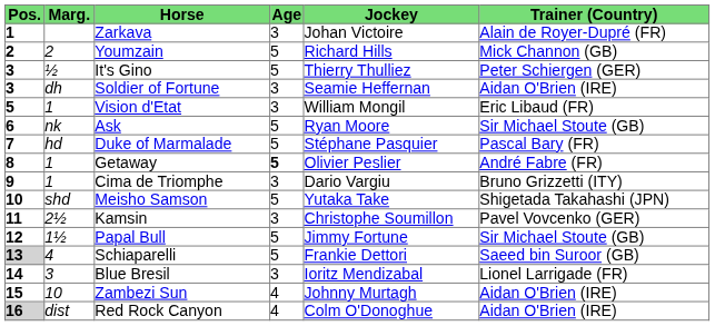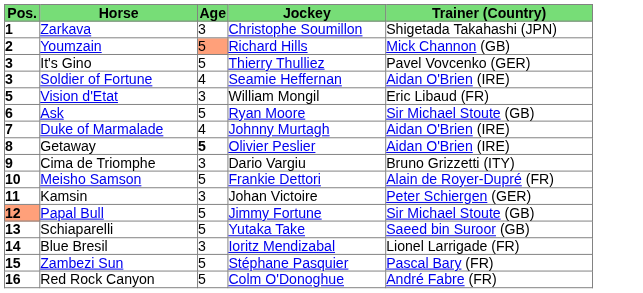- column: Marg. | 2 | ½ | dh | 1 | nk | hd | 1 | 1 | shd | 2½ | 1½ | 4 | 3 | 10 | dist
Zarkava | Jockey: Johan Victoire -> Christophe Soumillon
Zarkava | Trainer (Country): Alain de Royer-Dupré (FR) -> Shigetada Takahashi (JPN)
Youmzain | Age: no background -> lightsalmon background
It's Gino | Trainer (Country): Peter Schiergen (GER) -> Pavel Vovcenko (GER)
Soldier of Fortune | Age: 3 -> 4
Duke of Marmalade | Age: 5 -> 4
Duke of Marmalade | Jockey: Stéphane Pasquier -> Johnny Murtagh
Duke of Marmalade | Trainer (Country): Pascal Bary (FR) -> Aidan O'Brien (IRE)
Getaway | Trainer (Country): André Fabre (FR) -> Aidan O'Brien (IRE)
Meisho Samson | Jockey: Yutaka Take -> Frankie Dettori
Meisho Samson | Trainer (Country): Shigetada Takahashi (JPN) -> Alain de Royer-Dupré (FR)
Kamsin | Jockey: Christophe Soumillon -> Johan Victoire
Kamsin | Trainer (Country): Pavel Vovcenko (GER) -> Peter Schiergen (GER)
Papal Bull | Pos.: no background -> lightsalmon background
Schiaparelli | Pos.: lightgrey background -> no background
Schiaparelli | Jockey: Frankie Dettori -> Yutaka Take
Zambezi Sun | Age: 4 -> 5
Zambezi Sun | Jockey: Johnny Murtagh -> Stéphane Pasquier
Zambezi Sun | Trainer (Country): Aidan O'Brien (IRE) -> Pascal Bary (FR)
Red Rock Canyon | Pos.: lightgrey background -> no background
Red Rock Canyon | Age: 4 -> 5
Red Rock Canyon | Trainer (Country): Aidan O'Brien (IRE) -> André Fabre (FR)
